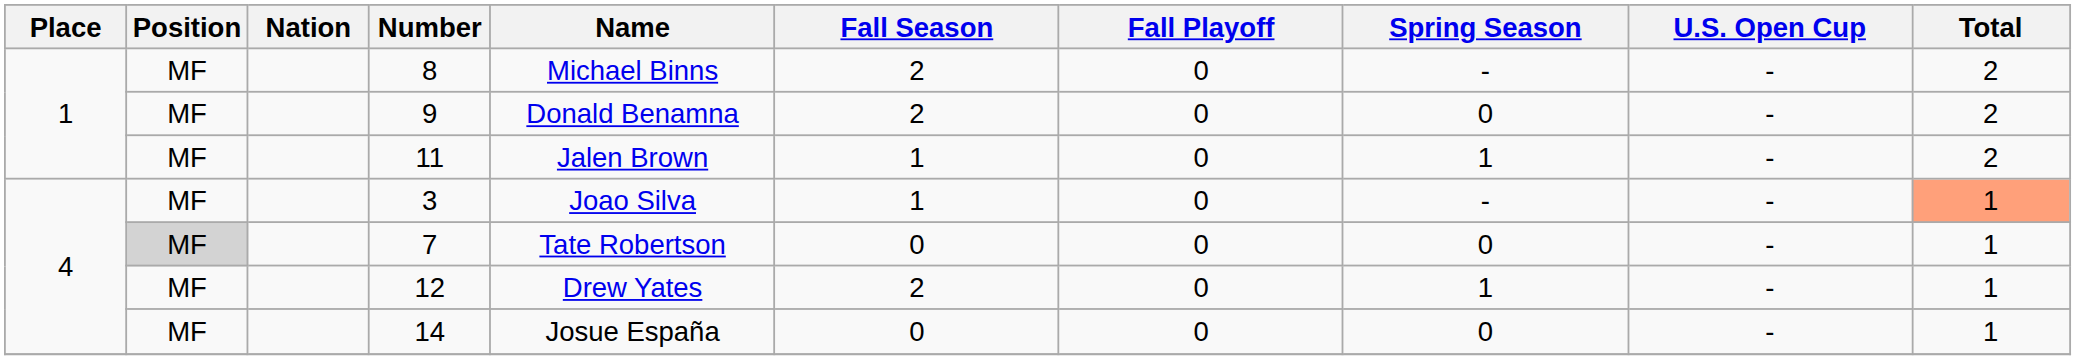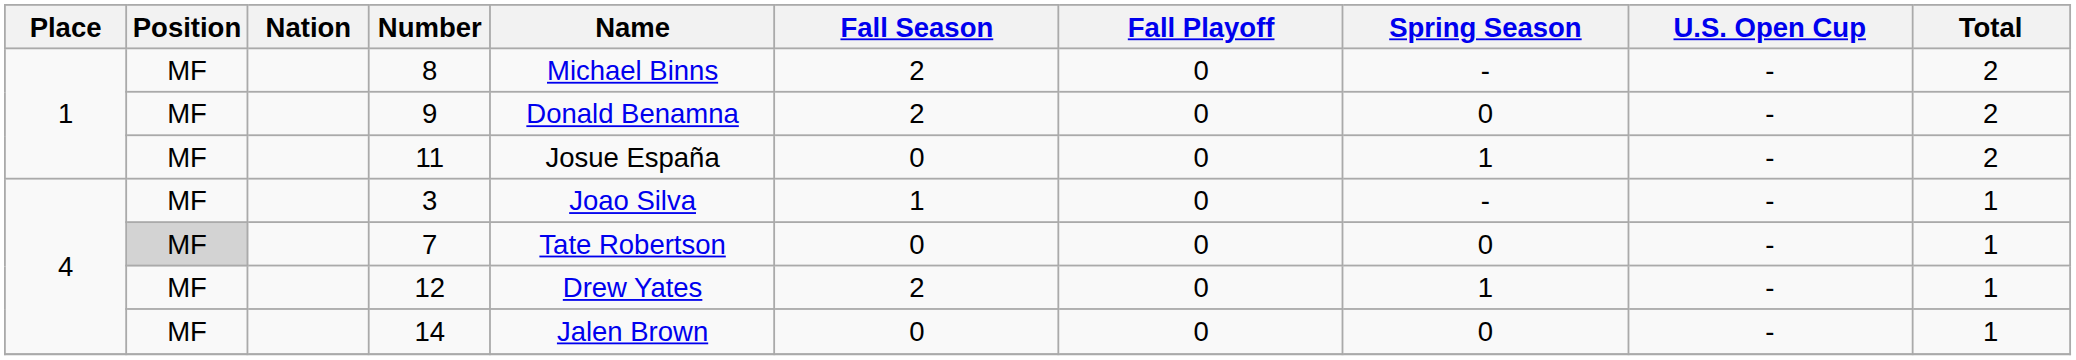11 | Name: Jalen Brown -> Josue España
11 | Fall Season: 1 -> 0
3 | Total: lightsalmon background -> no background
14 | Name: Josue España -> Jalen Brown
